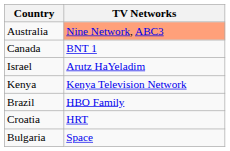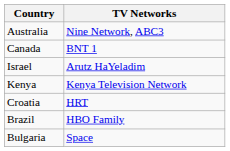Australia | TV Networks: lightsalmon background -> no background
rows swapped: Croatia <-> Brazil
